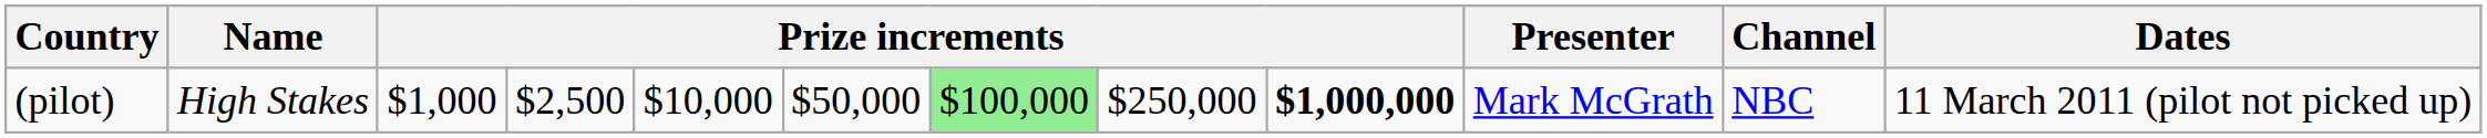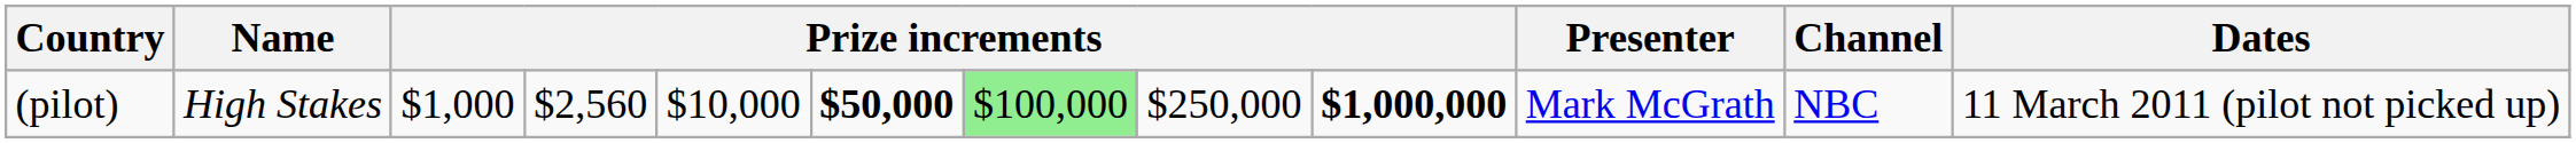(pilot) | column 4: $2,500 -> $2,560
(pilot) | column 6: normal -> bold
